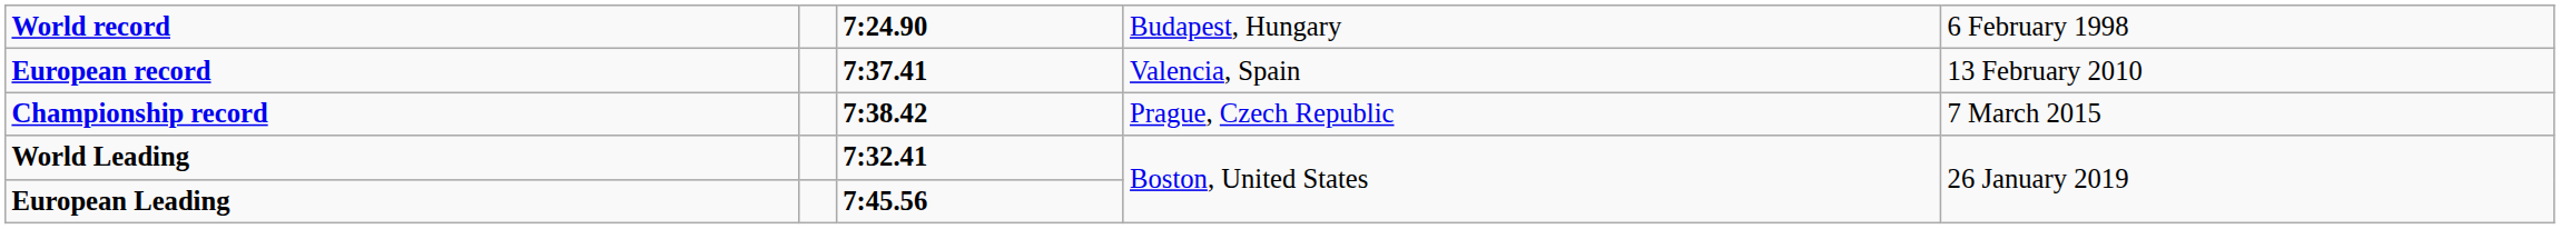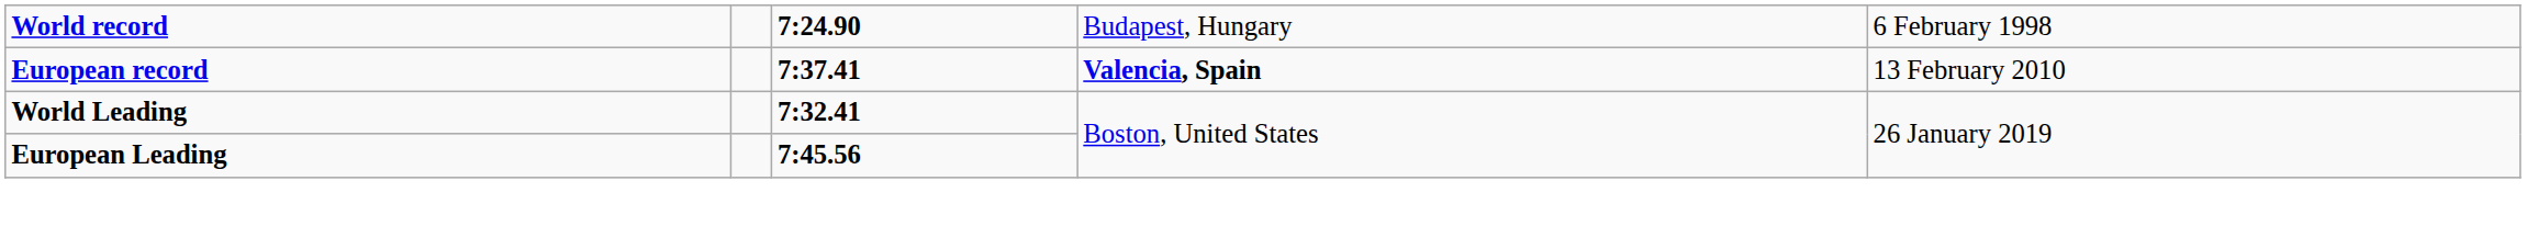European record | column 4: normal -> bold
- row: Championship record | 7:38.42 | Prague, Czech Republic | 7 March 2015
